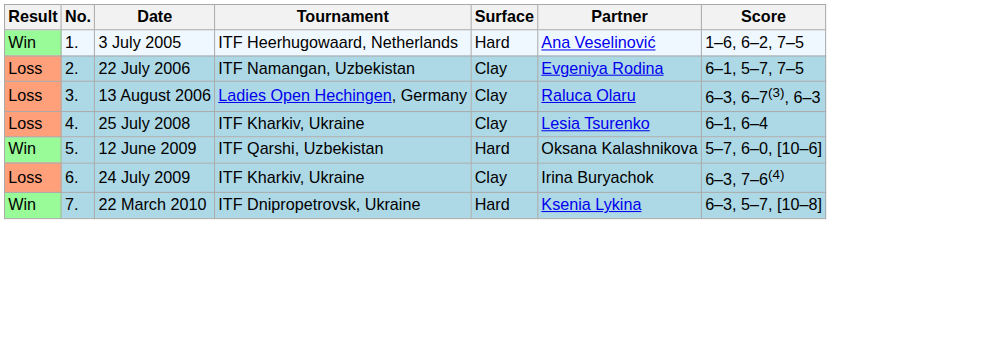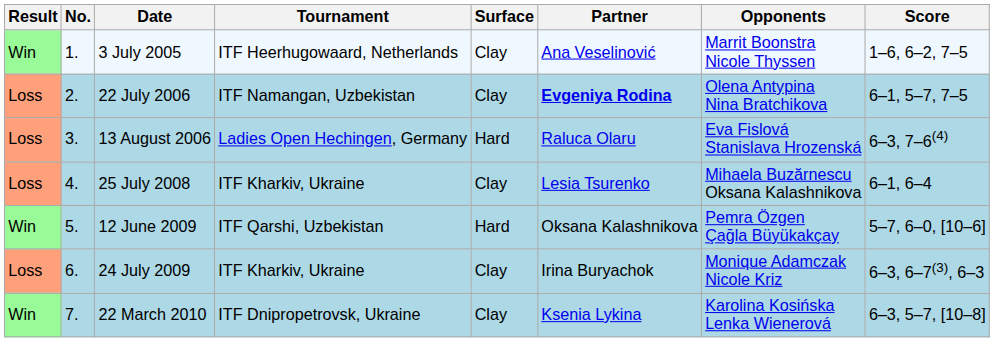+ column: Opponents | Marrit Boonstra Nicole Thyssen | Olena Antypina Nina Bratchikova | Eva Fislová Stanislava Hrozenská | Mihaela Buzărnescu Oksana Kalashnikova | Pemra Özgen Çağla Büyükakçay | Monique Adamczak Nicole Kriz | Karolina Kosińska Lenka Wienerová
3 July 2005 | Surface: Hard -> Clay
22 July 2006 | Partner: normal -> bold
13 August 2006 | Surface: Clay -> Hard
13 August 2006 | Score: 6–3, 6–7(3), 6–3 -> 6–3, 7–6(4)
24 July 2009 | Score: 6–3, 7–6(4) -> 6–3, 6–7(3), 6–3
22 March 2010 | Surface: Hard -> Clay
